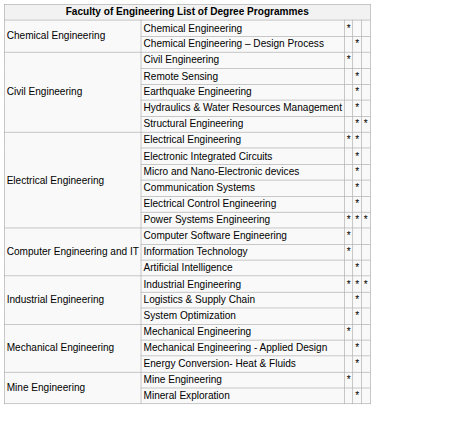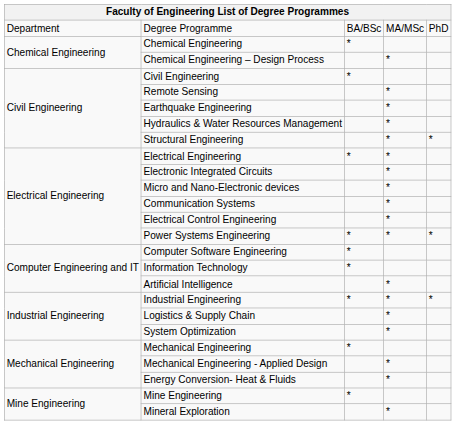+ row: Department | Degree Programme | BA/BSc | MA/MSc | PhD
